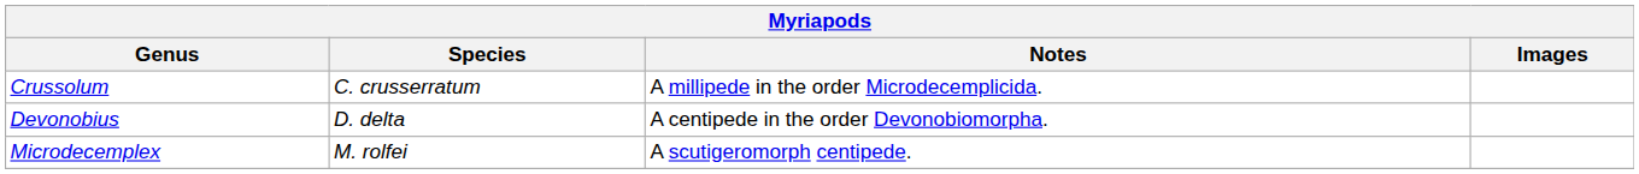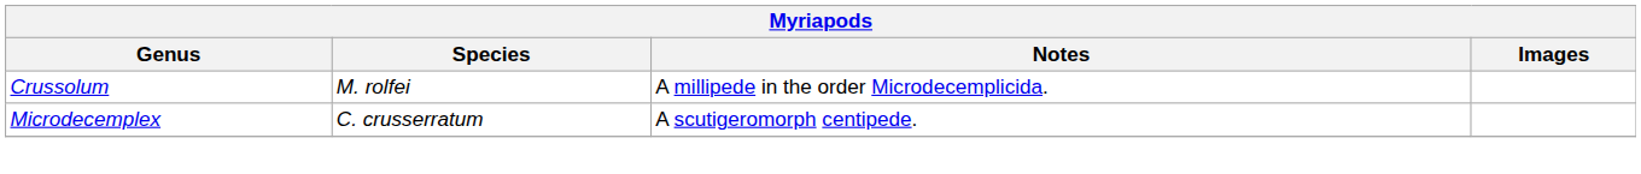Crussolum | Species: C. crusserratum -> M. rolfei
- row: Devonobius | D. delta | A centipede in the order Devonobiomorpha.
Microdecemplex | Species: M. rolfei -> C. crusserratum
